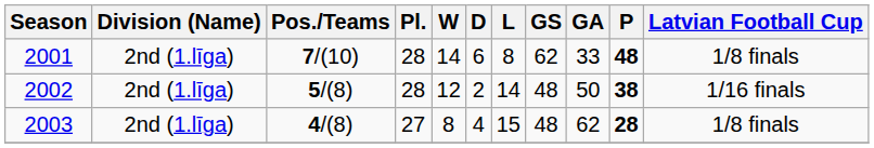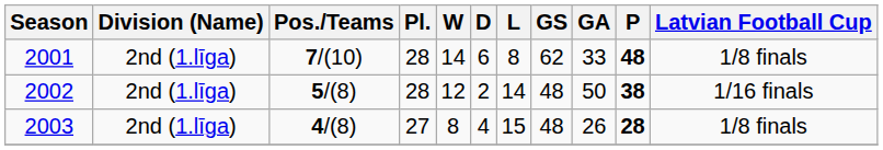2003 | GA: 62 -> 26
